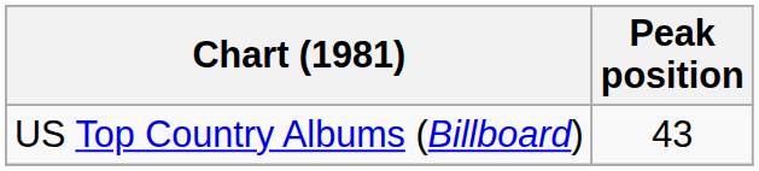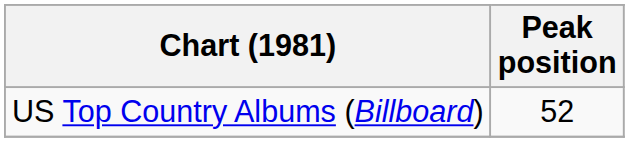US Top Country Albums (Billboard) | Peak position: 43 -> 52
